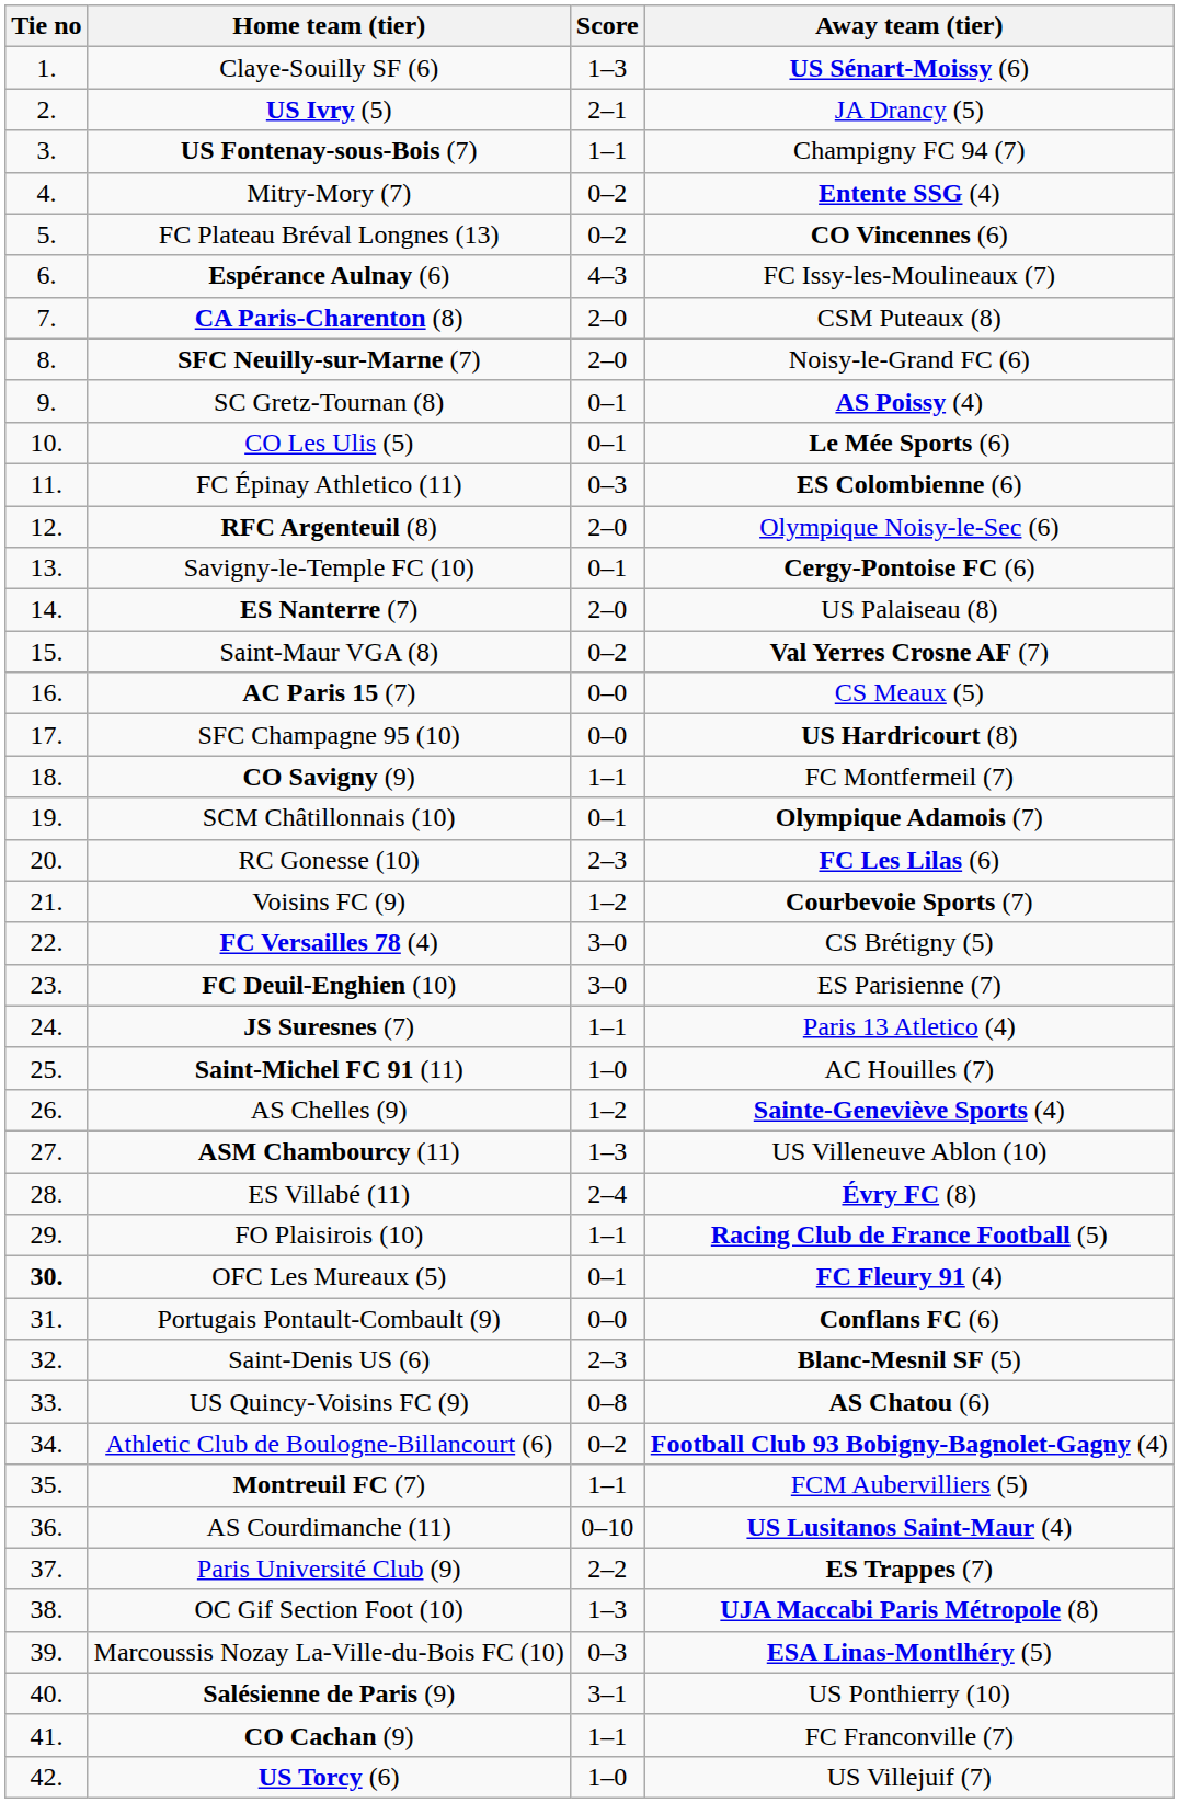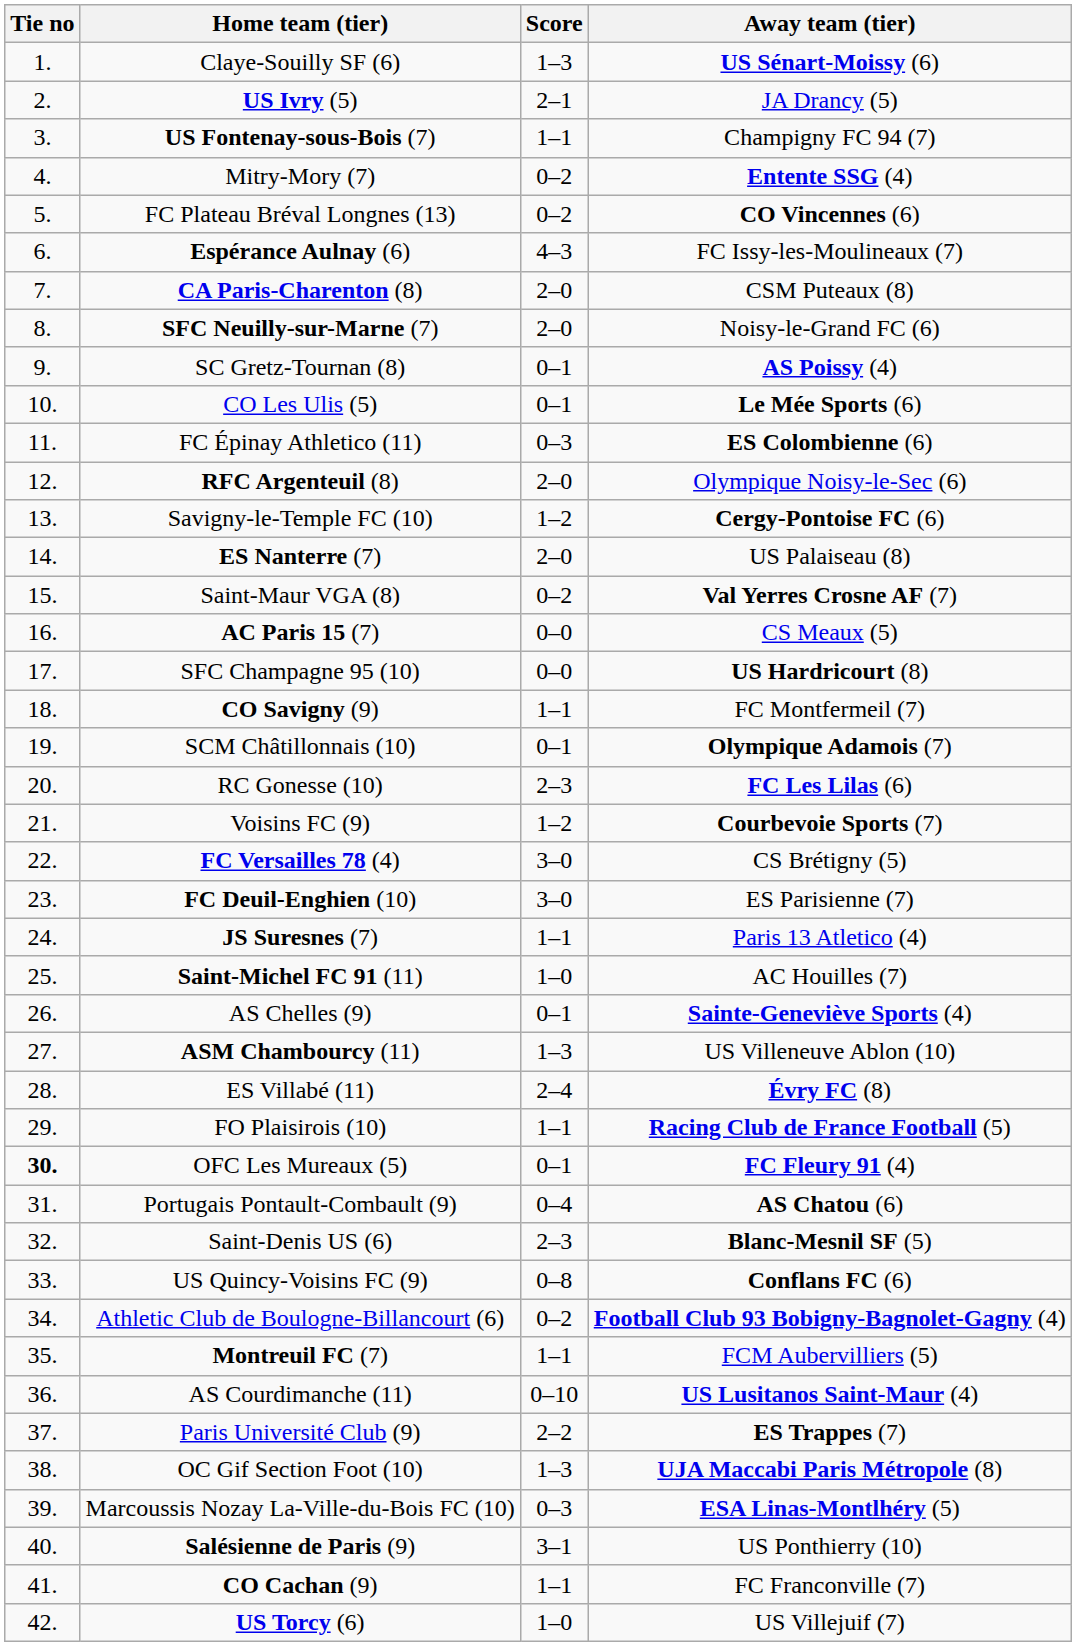Savigny-le-Temple FC (10) | Score: 0–1 -> 1–2
AS Chelles (9) | Score: 1–2 -> 0–1
Portugais Pontault-Combault (9) | Score: 0–0 -> 0–4
Portugais Pontault-Combault (9) | Away team (tier): Conflans FC (6) -> AS Chatou (6)
US Quincy-Voisins FC (9) | Away team (tier): AS Chatou (6) -> Conflans FC (6)
